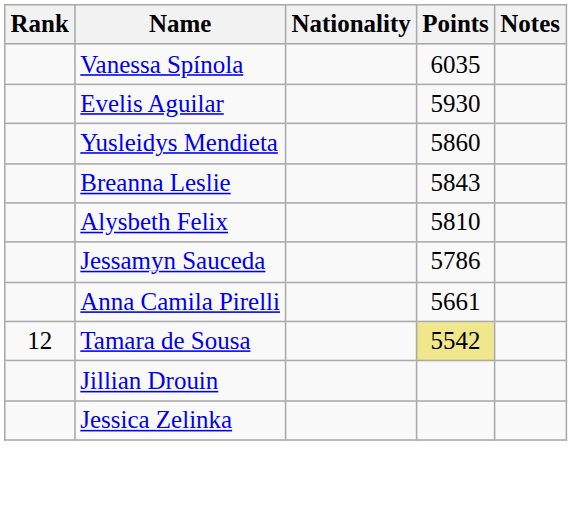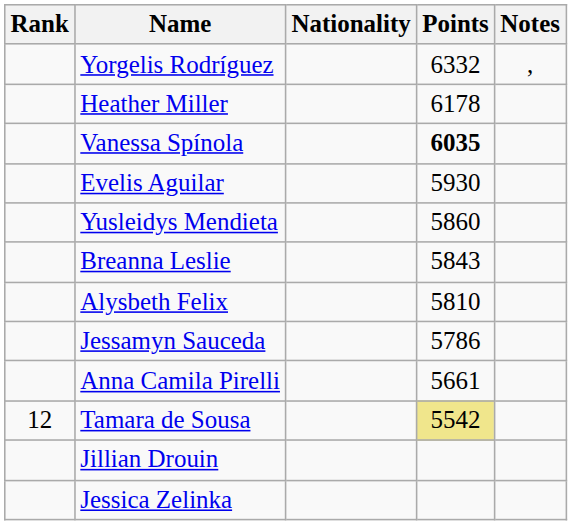+ row: Yorgelis Rodríguez | 6332 | ,
+ row: Heather Miller | 6178
Vanessa Spínola | Points: normal -> bold
